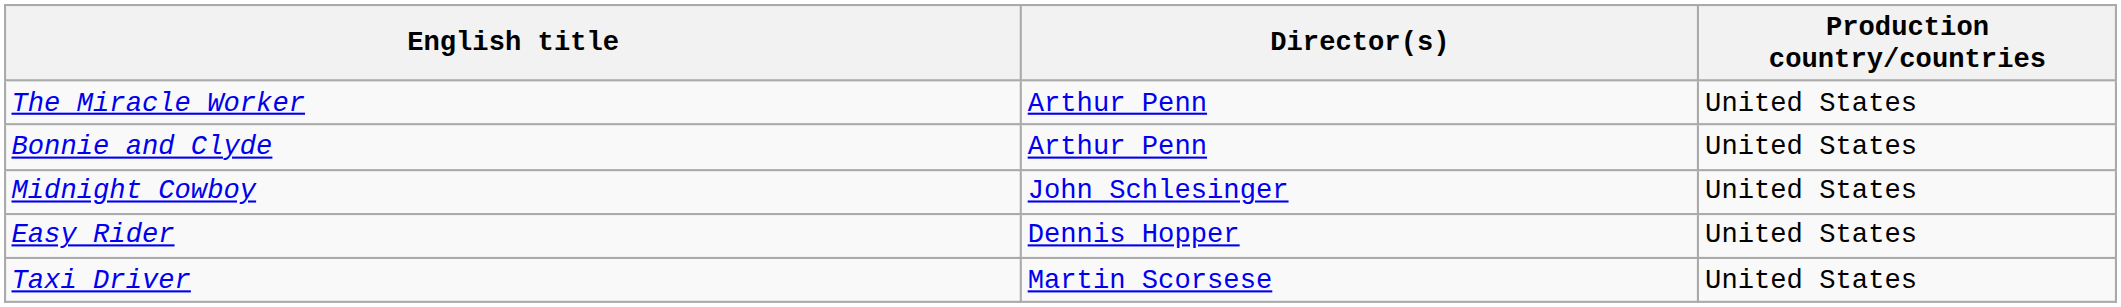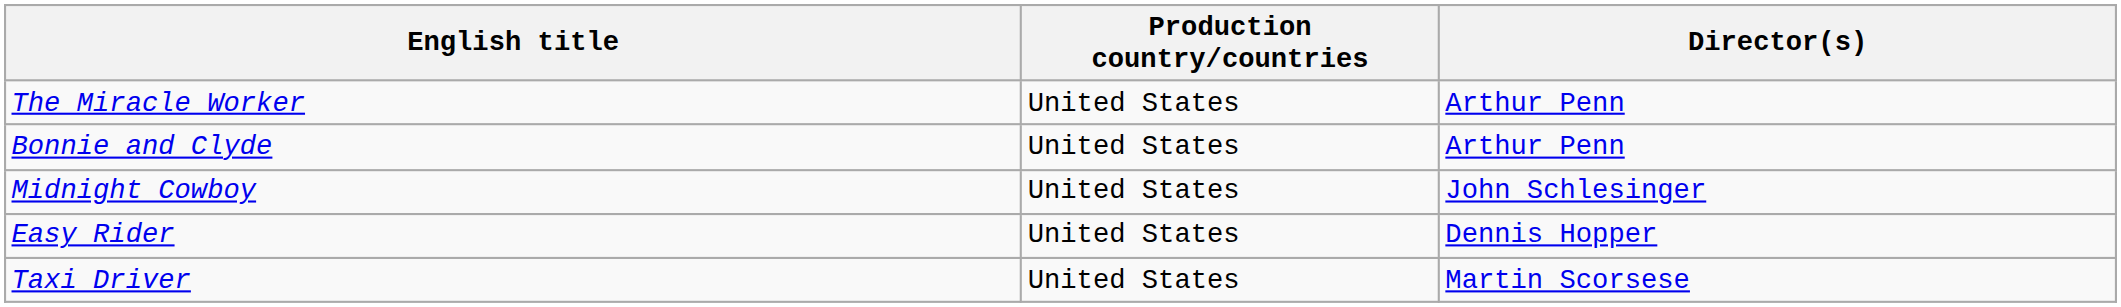columns swapped: Director(s) <-> Production country/countries
